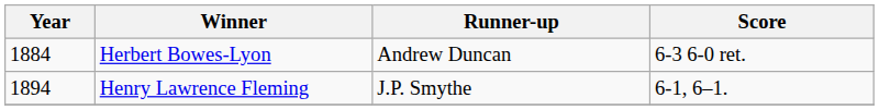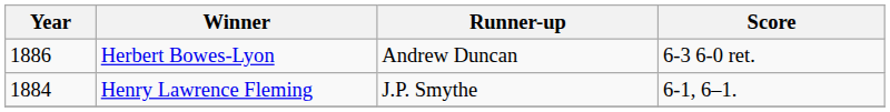Herbert Bowes-Lyon | Year: 1884 -> 1886
Henry Lawrence Fleming | Year: 1894 -> 1884
